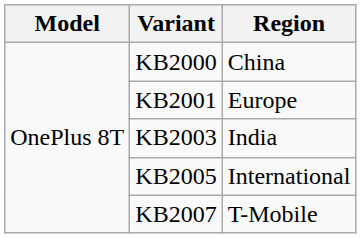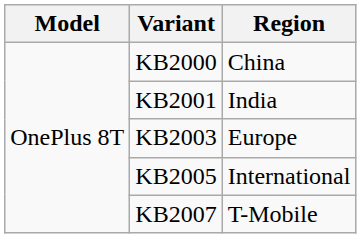KB2001 | Region: Europe -> India
KB2003 | Region: India -> Europe
